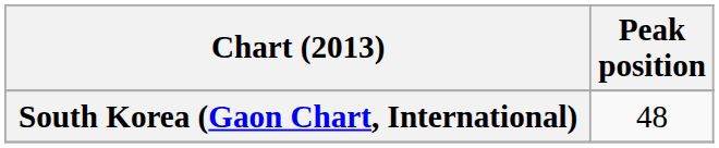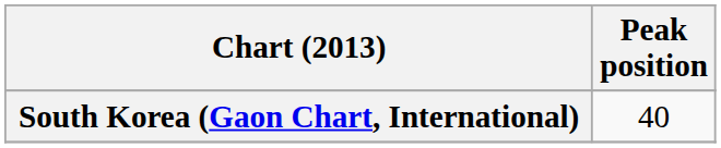South Korea (Gaon Chart, International) | Peak position: 48 -> 40
